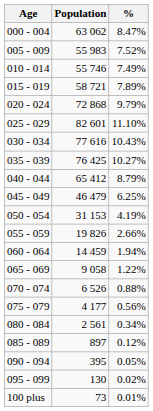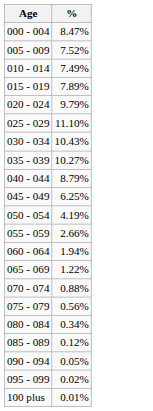- column: Population | 63 062 | 55 983 | 55 746 | 58 721 | 72 868 | 82 601 | 77 616 | 76 425 | 65 412 | 46 479 | 31 153 | 19 826 | 14 459 | 9 058 | 6 526 | 4 177 | 2 561 | 897 | 395 | 130 | 73
